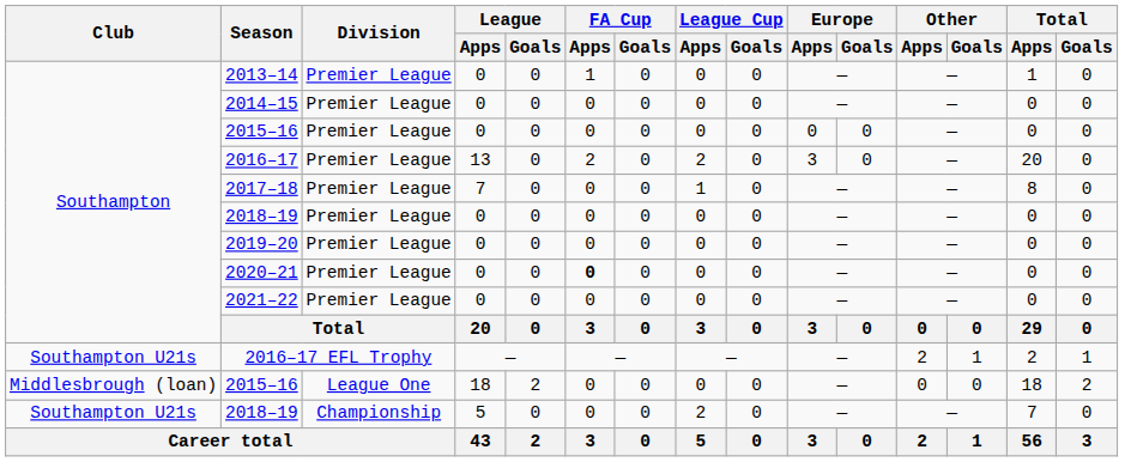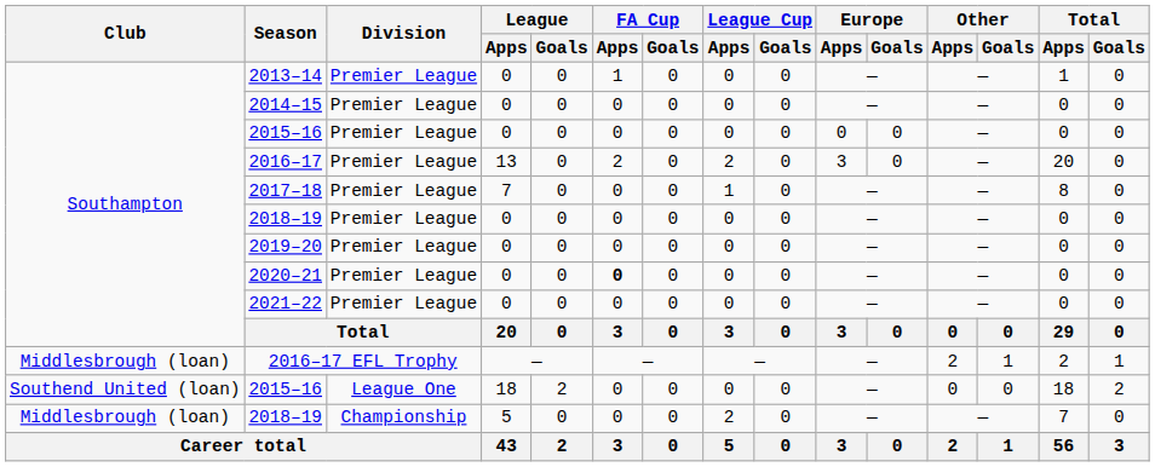2016–17 EFL Trophy | Club: Southampton U21s -> Middlesbrough (loan)
2015–16 / 18 | Club: Middlesbrough (loan) -> Southend United (loan)
2018–19 / 5 | Club: Southampton U21s -> Middlesbrough (loan)
